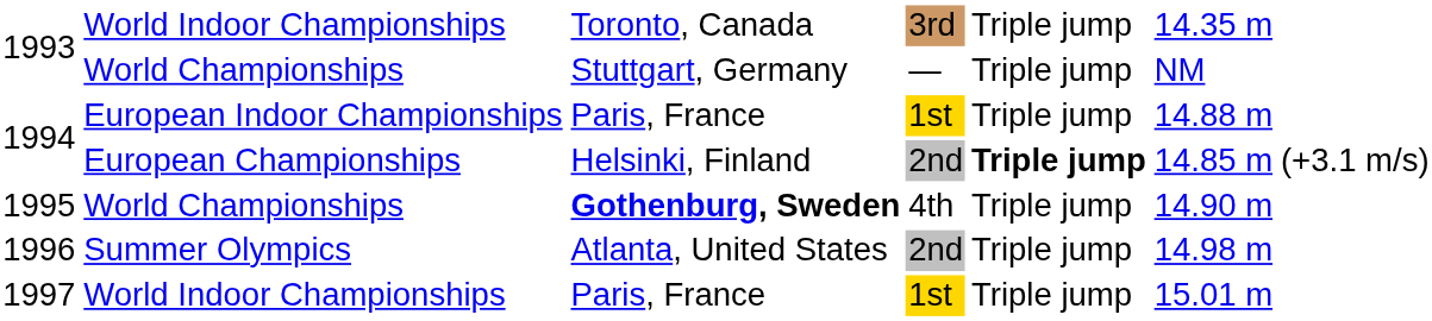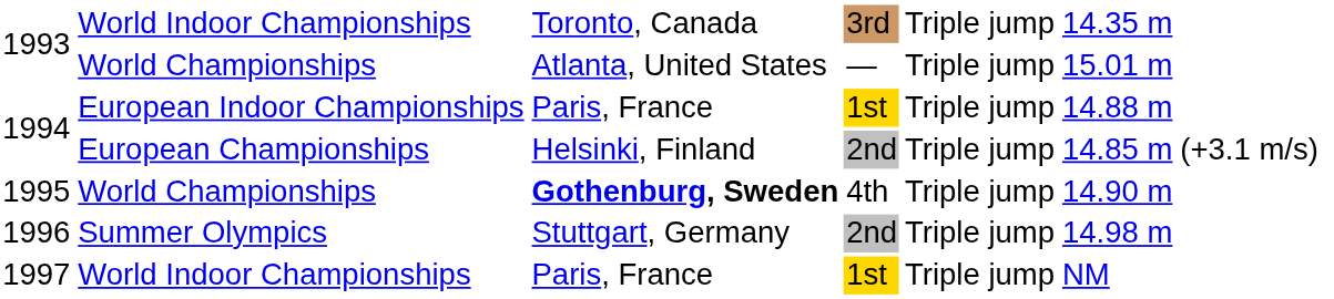1993 / World Championships | column 3: Stuttgart, Germany -> Atlanta, United States
1993 / World Championships | column 6: NM -> 15.01 m
1994 / European Championships | column 5: bold -> normal
1996 | column 3: Atlanta, United States -> Stuttgart, Germany
1997 | column 6: 15.01 m -> NM
